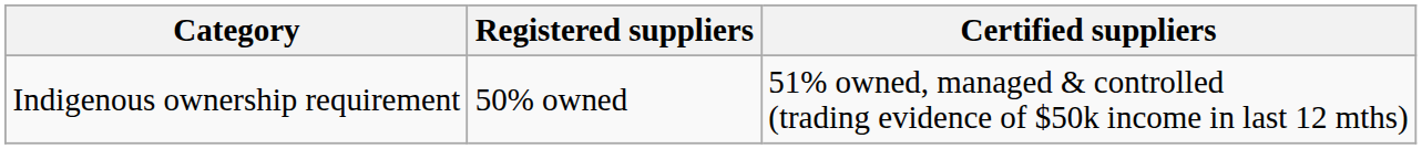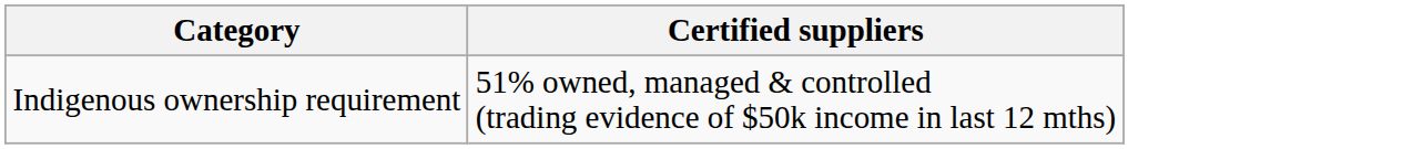- column: Registered suppliers | 50% owned
